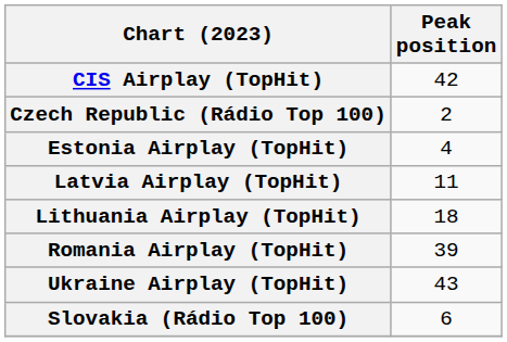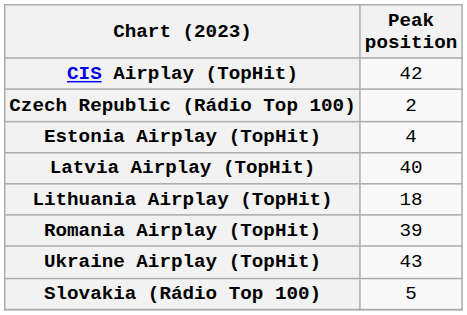Latvia Airplay (TopHit) | Peak position: 11 -> 40
Slovakia (Rádio Top 100) | Peak position: 6 -> 5
